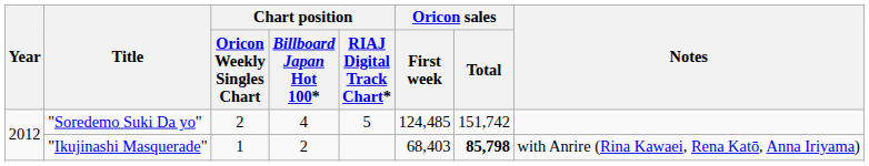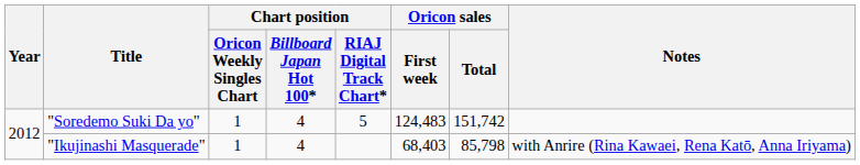"Soredemo Suki Da yo" | Chart position / Oricon Weekly Singles Chart: 2 -> 1
"Soredemo Suki Da yo" | Oricon sales / First week: 124,485 -> 124,483
"Ikujinashi Masquerade" | Chart position / Billboard Japan Hot 100*: 2 -> 4
"Ikujinashi Masquerade" | Oricon sales / Total: bold -> normal
